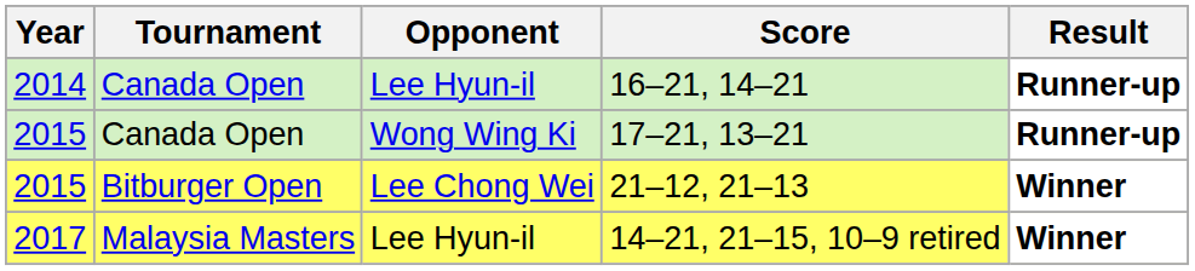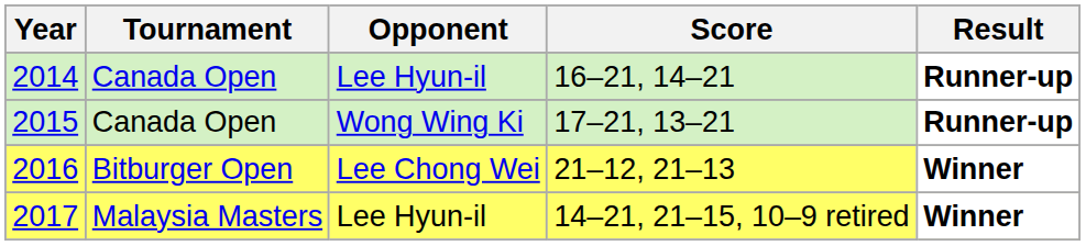21–12, 21–13 | Year: 2015 -> 2016
